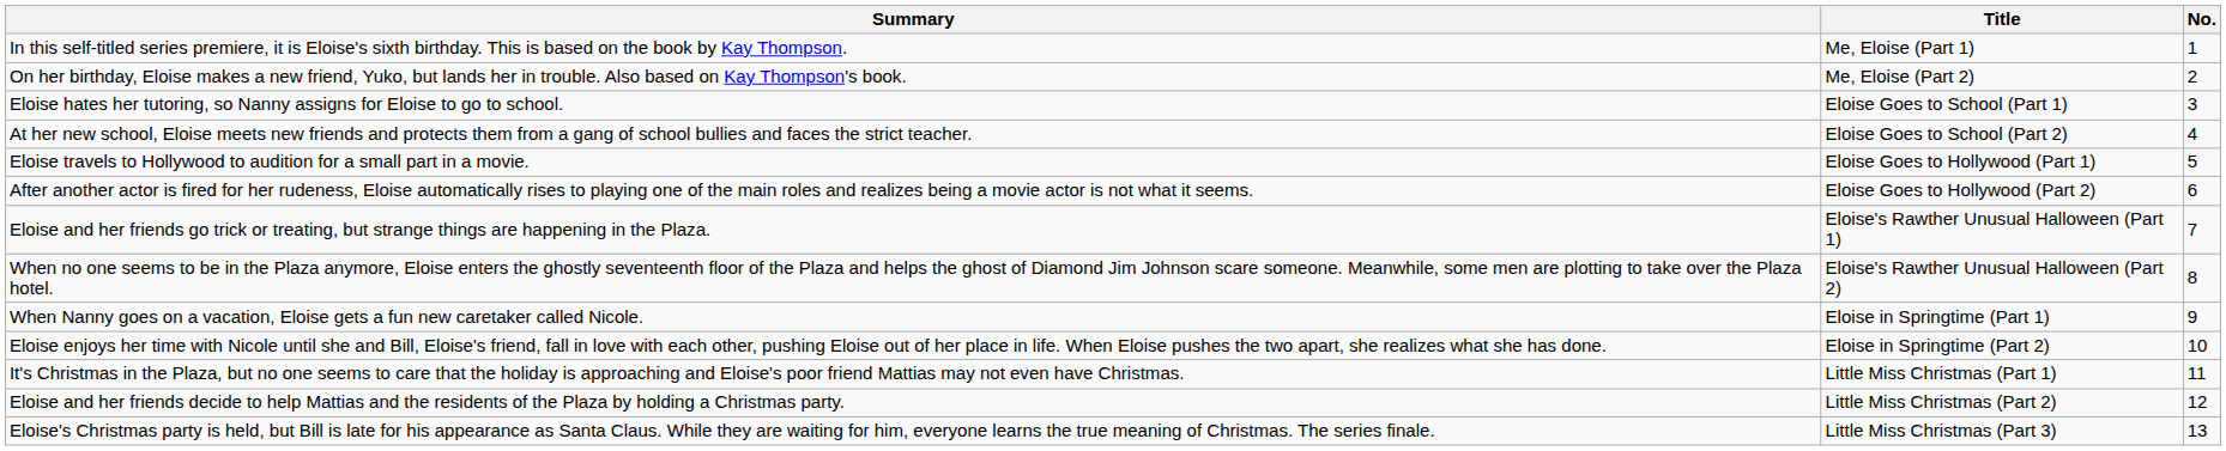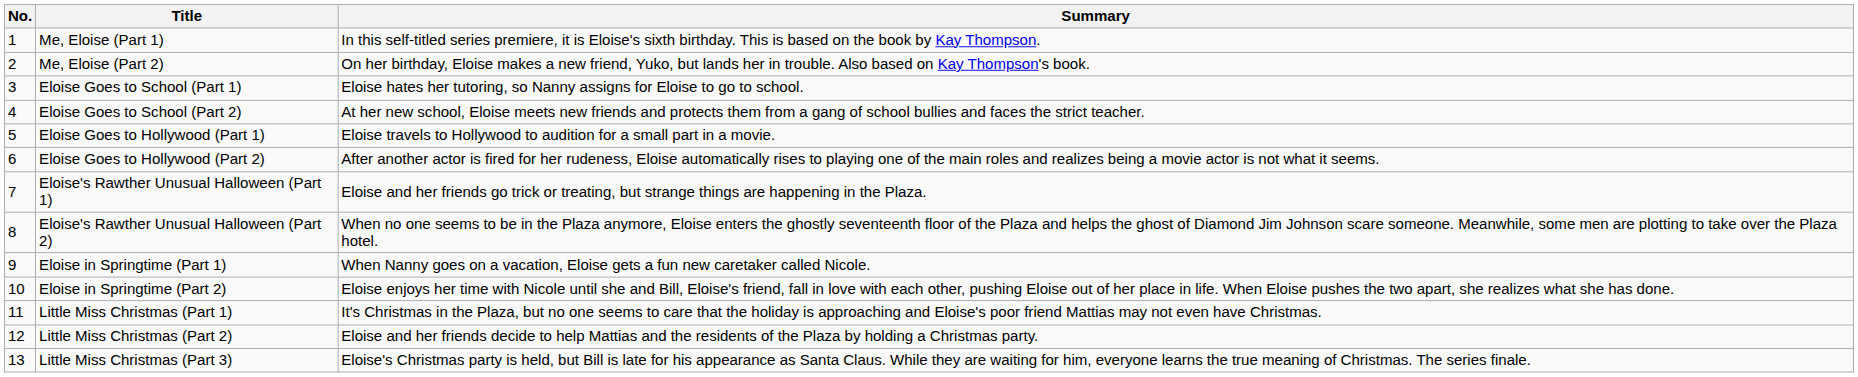columns swapped: No. <-> Summary
